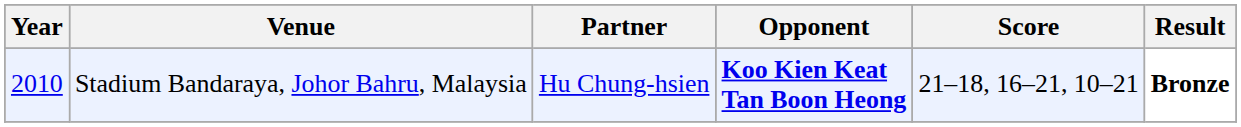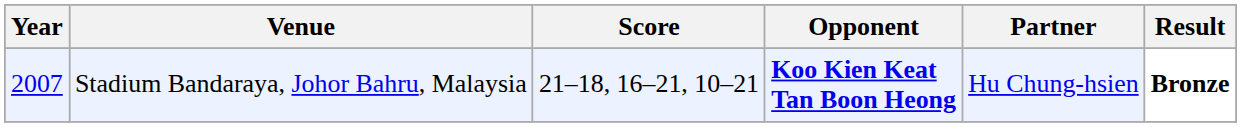columns swapped: Partner <-> Score
Stadium Bandaraya, Johor Bahru, Malaysia | Year: 2010 -> 2007
